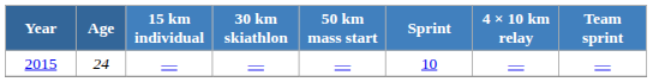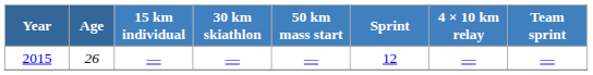2015 | Age: 24 -> 26
2015 | Sprint: 10 -> 12
